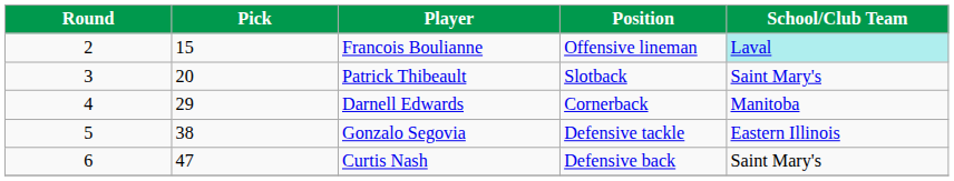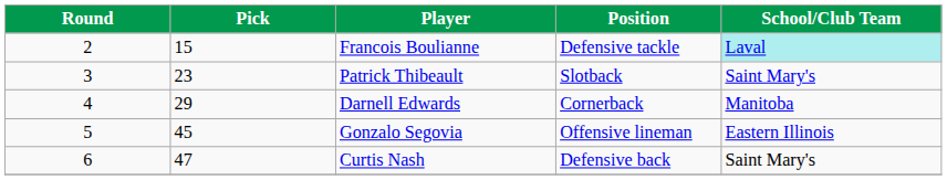Francois Boulianne | Position: Offensive lineman -> Defensive tackle
Patrick Thibeault | Pick: 20 -> 23
Gonzalo Segovia | Pick: 38 -> 45
Gonzalo Segovia | Position: Defensive tackle -> Offensive lineman
